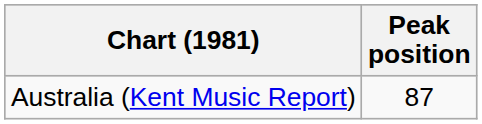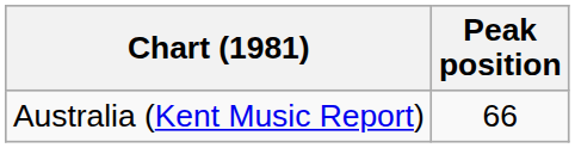Australia (Kent Music Report) | Peak position: 87 -> 66
